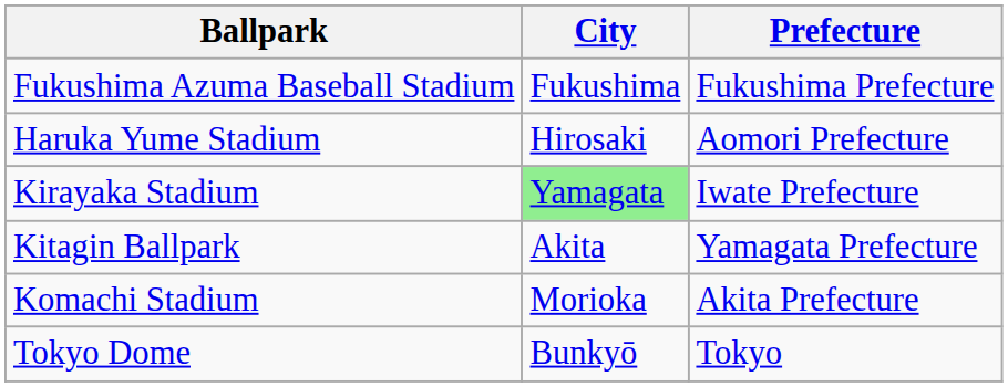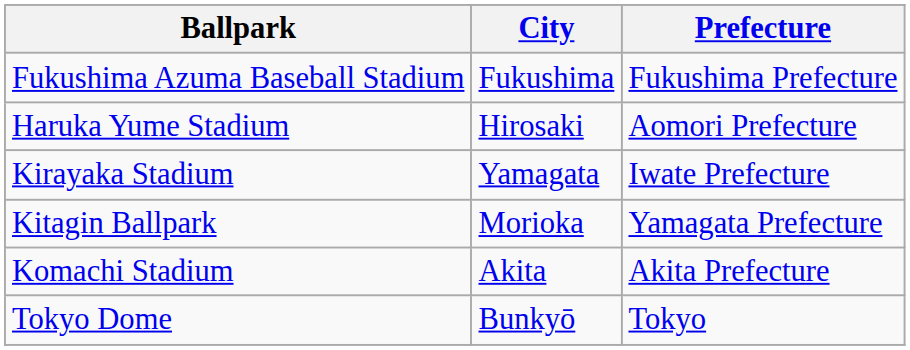Kirayaka Stadium | City: lightgreen background -> no background
Kitagin Ballpark | City: Akita -> Morioka
Komachi Stadium | City: Morioka -> Akita
